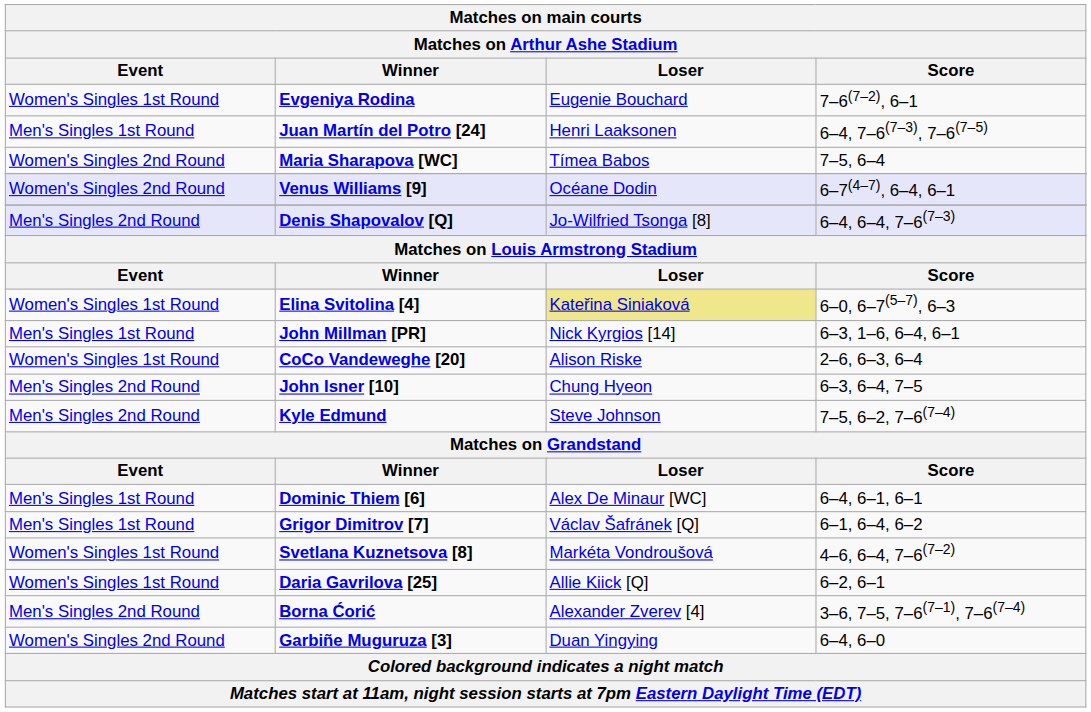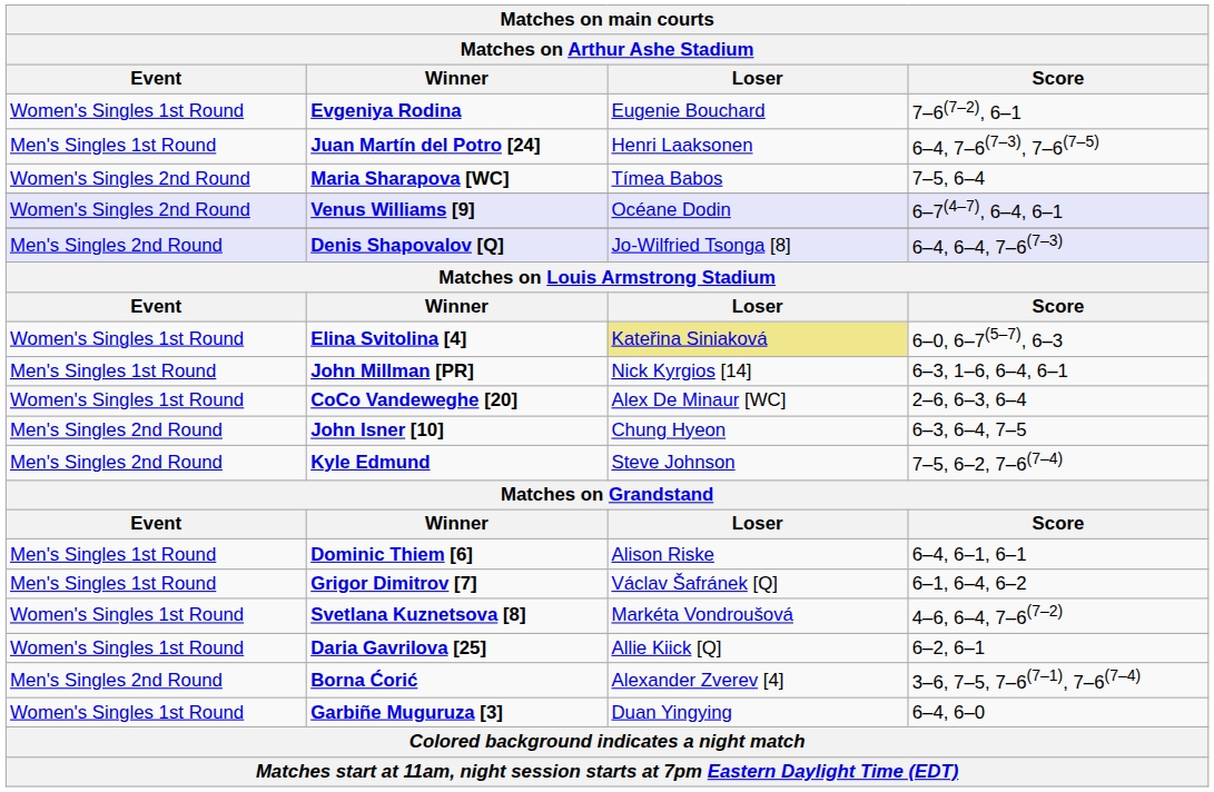CoCo Vandeweghe [20] | Matches on main courts / Loser: Alison Riske -> Alex De Minaur [WC]
Dominic Thiem [6] | Matches on main courts / Loser: Alex De Minaur [WC] -> Alison Riske
Garbiñe Muguruza [3] | Matches on main courts / Event: Women's Singles 2nd Round -> Women's Singles 1st Round
